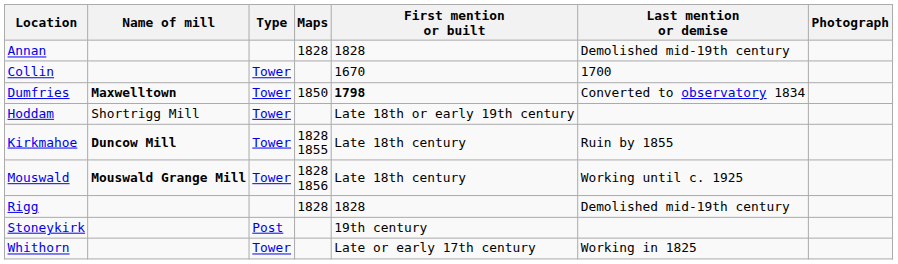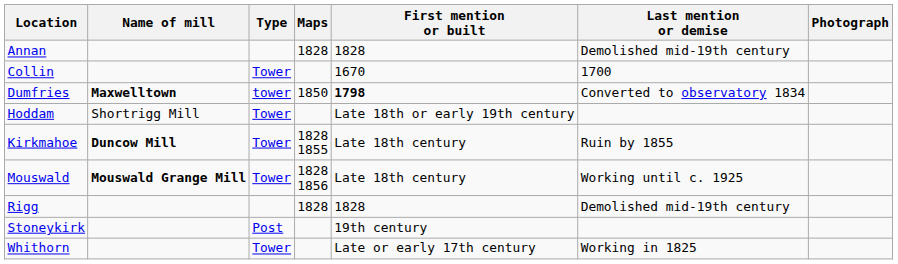Dumfries | Type: Tower -> tower
